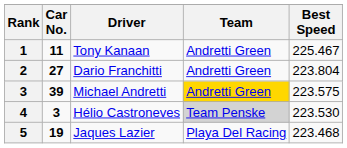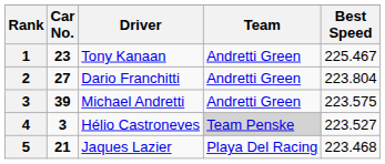Tony Kanaan | Car No.: 11 -> 23
Michael Andretti | Team: gold background -> no background
Hélio Castroneves | Best Speed: 223.530 -> 223.527
Jaques Lazier | Car No.: 19 -> 21
